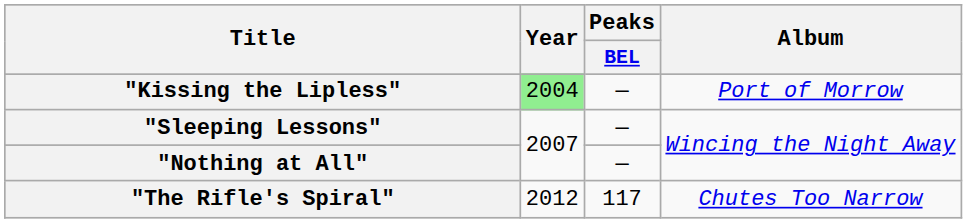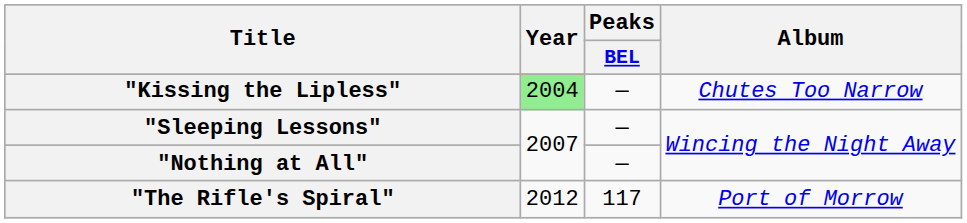"Kissing the Lipless" | Album: Port of Morrow -> Chutes Too Narrow
"The Rifle's Spiral" | Album: Chutes Too Narrow -> Port of Morrow
